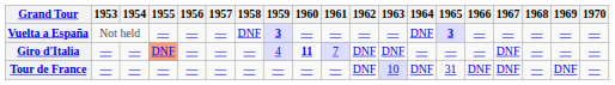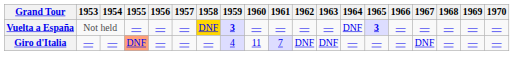Vuelta a España | 1958: no background -> gold background
Giro d'Italia | 1960: bold -> normal
- row: Tour de France | — | — | — | — | — | — | — | — | — | DNF | 10 | DNF | 31 | DNF | DNF | — | DNF | —
